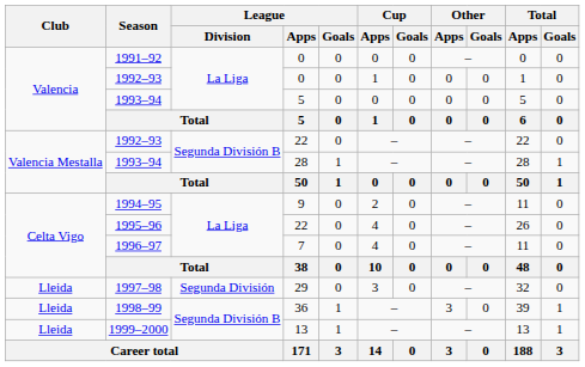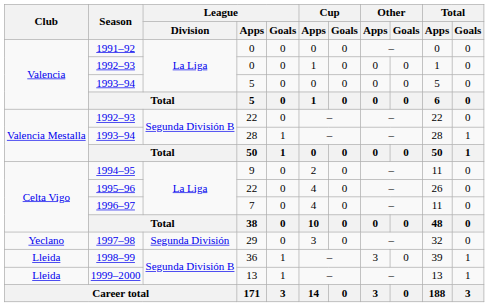1997–98 | Club: Lleida -> Yeclano
